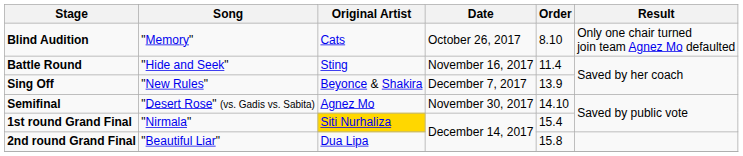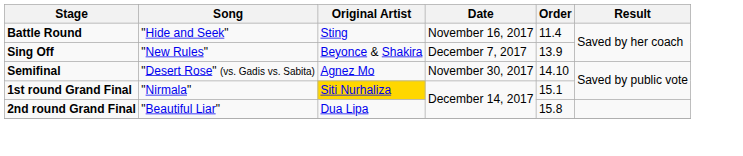- row: Blind Audition | "Memory" | Cats | October 26, 2017 | 8.10 | Only one chair turned join team Agnez Mo defaulted
1st round Grand Final | Order: 15.4 -> 15.1
